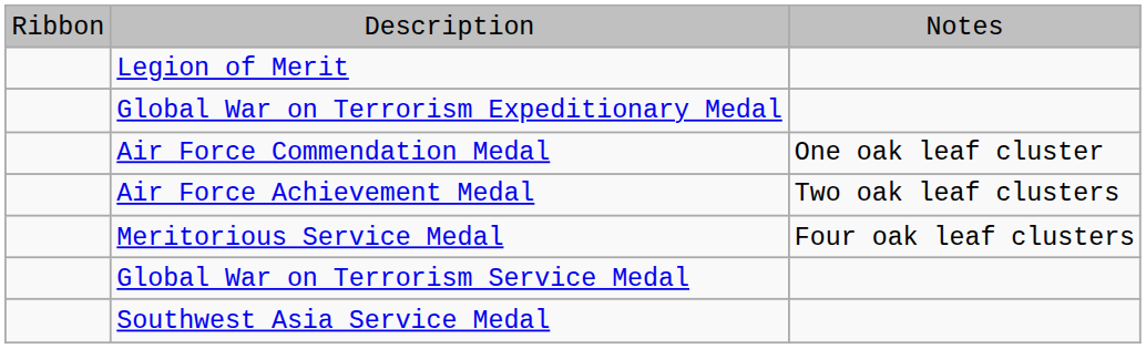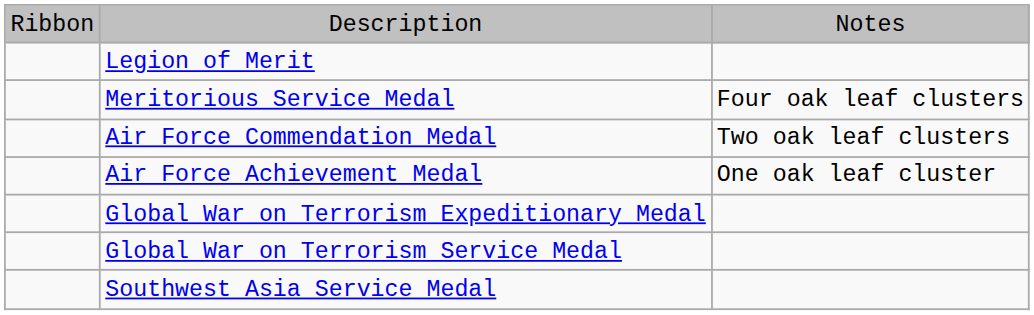rows swapped: Meritorious Service Medal <-> Global War on Terrorism Expeditionary Medal
Air Force Commendation Medal | column 3: One oak leaf cluster -> Two oak leaf clusters
Air Force Achievement Medal | column 3: Two oak leaf clusters -> One oak leaf cluster
